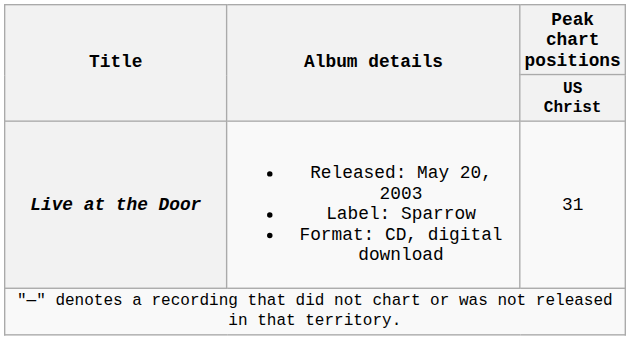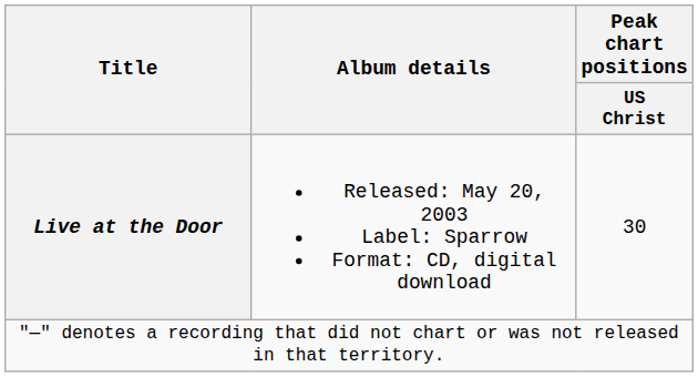Live at the Door | Peak chart positions / US Christ: 31 -> 30
